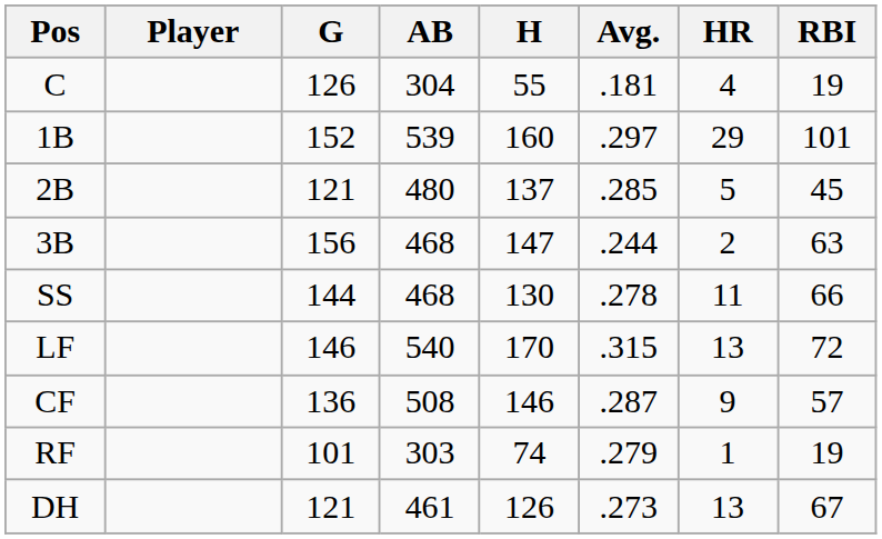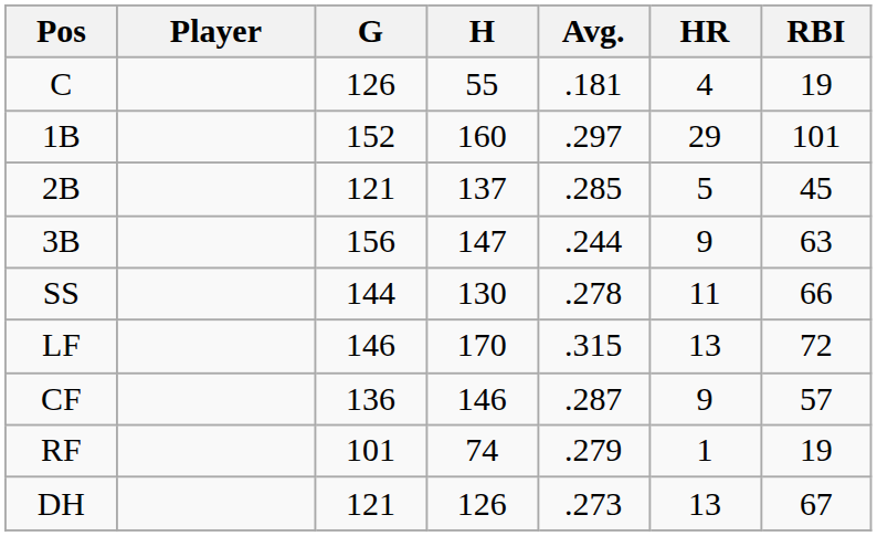- column: AB | 304 | 539 | 480 | 468 | 468 | 540 | 508 | 303 | 461
3B | HR: 2 -> 9
